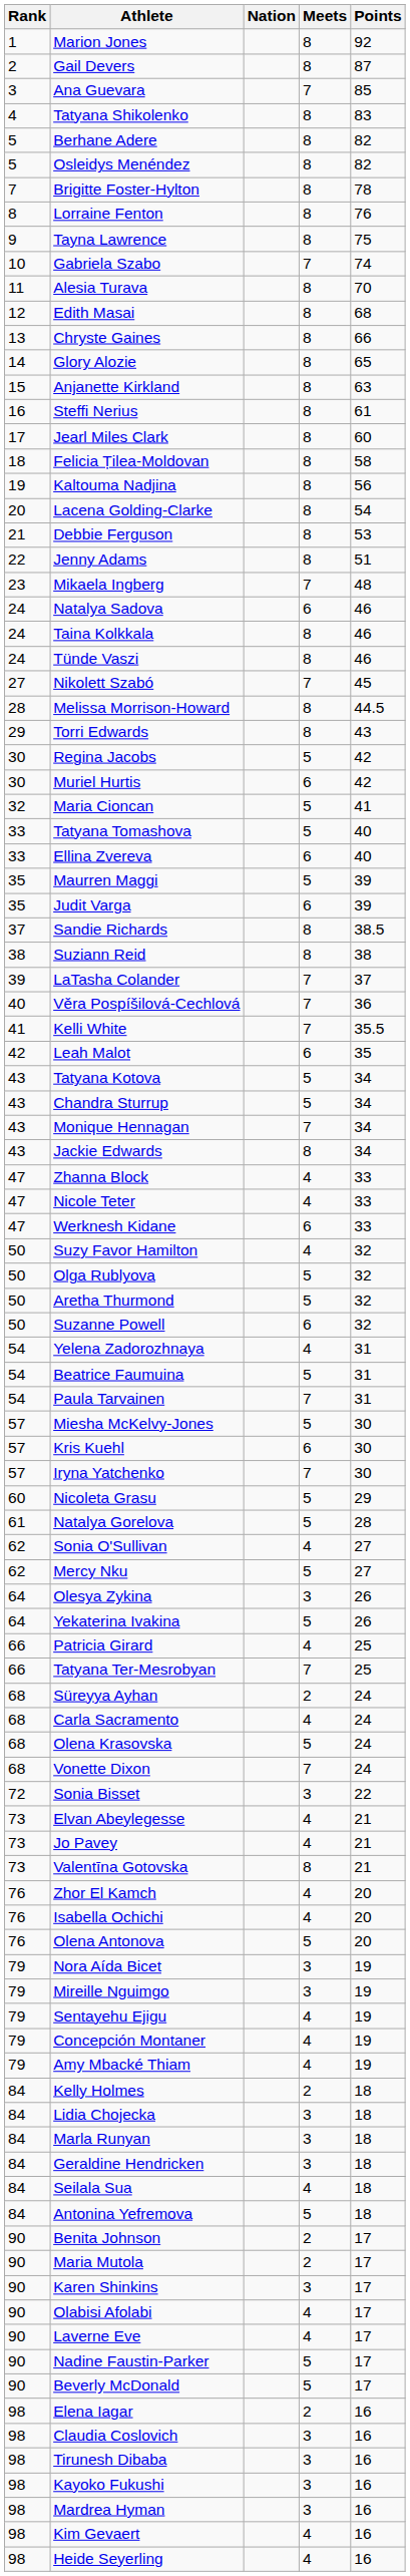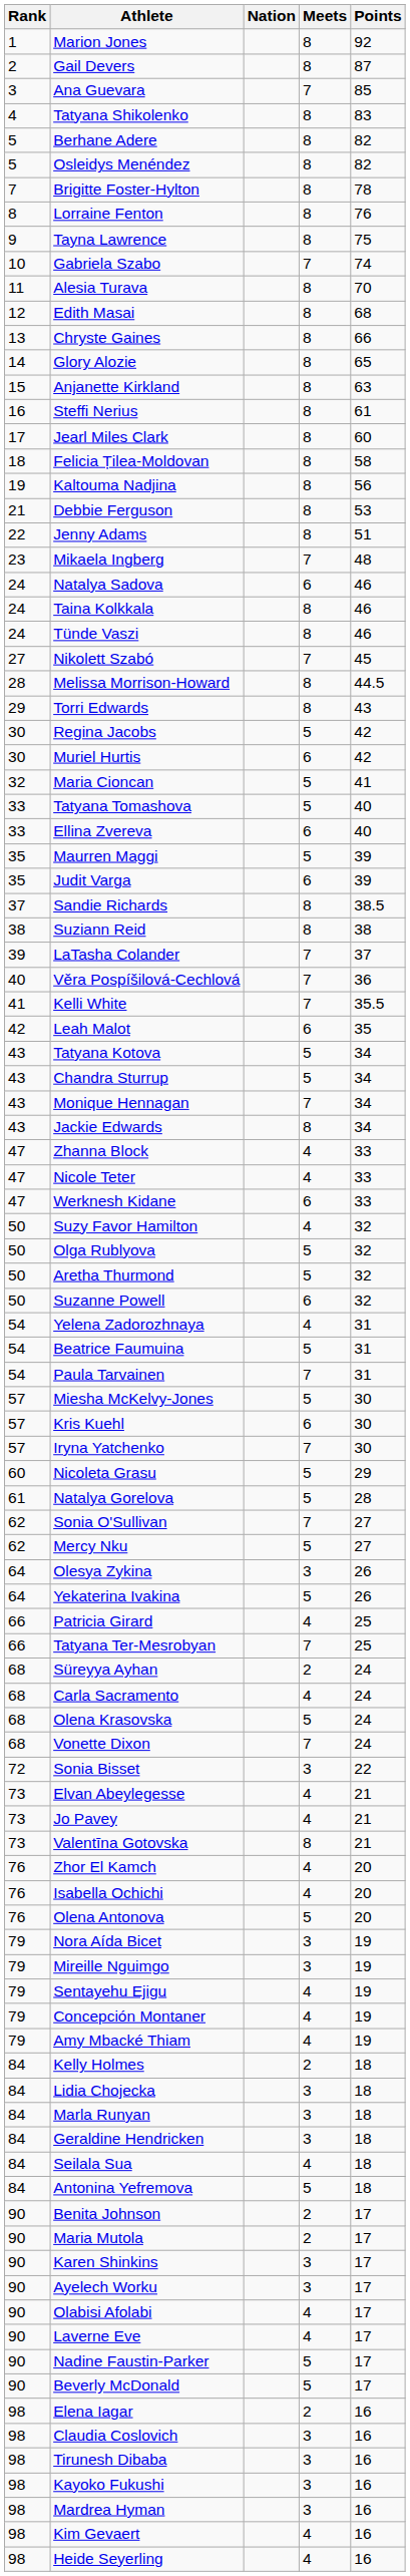- row: 20 | Lacena Golding-Clarke | 8 | 54
Sonia O'Sullivan | Meets: 4 -> 7
+ row: 90 | Ayelech Worku | 3 | 17
